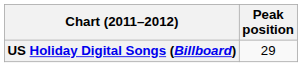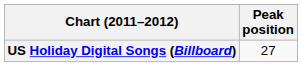US Holiday Digital Songs (Billboard) | Peak position: 29 -> 27
